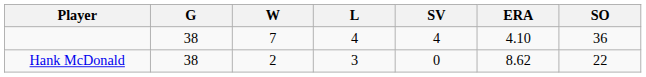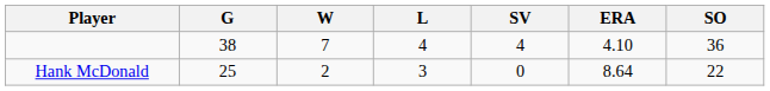Hank McDonald | G: 38 -> 25
Hank McDonald | ERA: 8.62 -> 8.64
